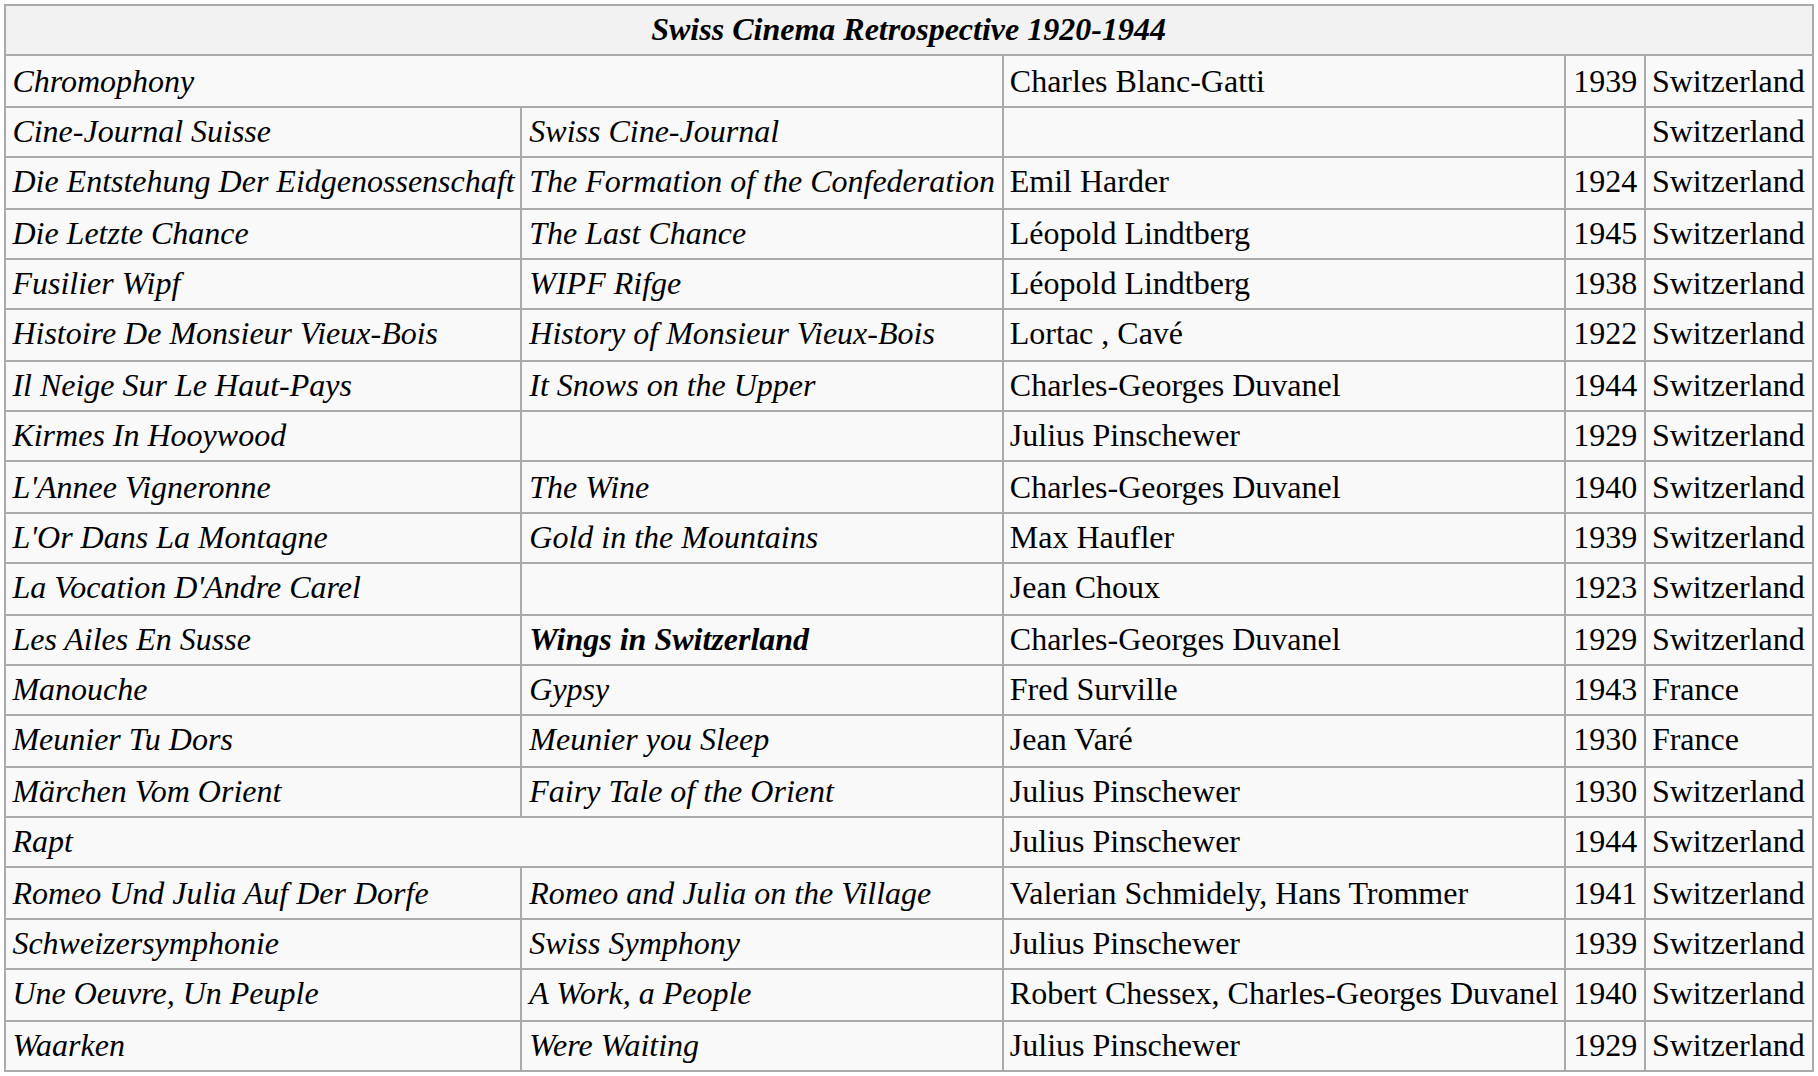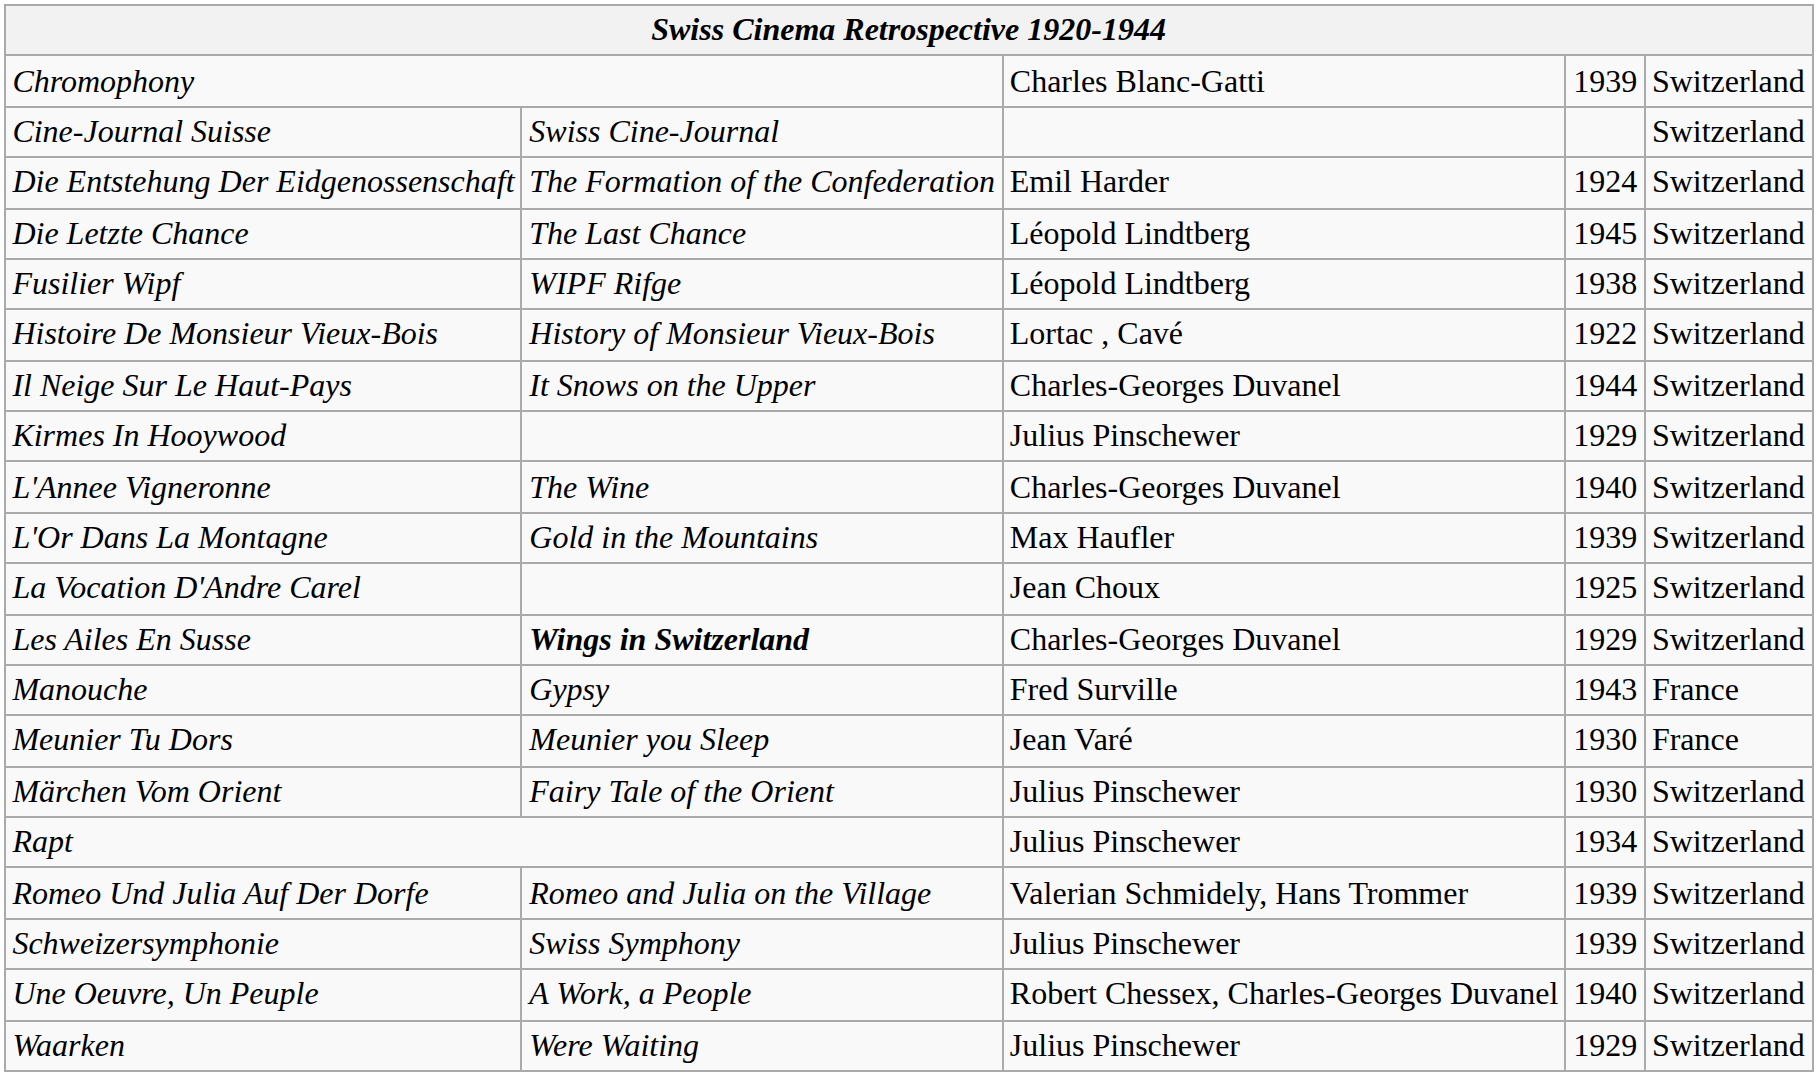La Vocation D'Andre Carel | column 4: 1923 -> 1925
Rapt | column 4: 1944 -> 1934
Romeo Und Julia Auf Der Dorfe | column 4: 1941 -> 1939
